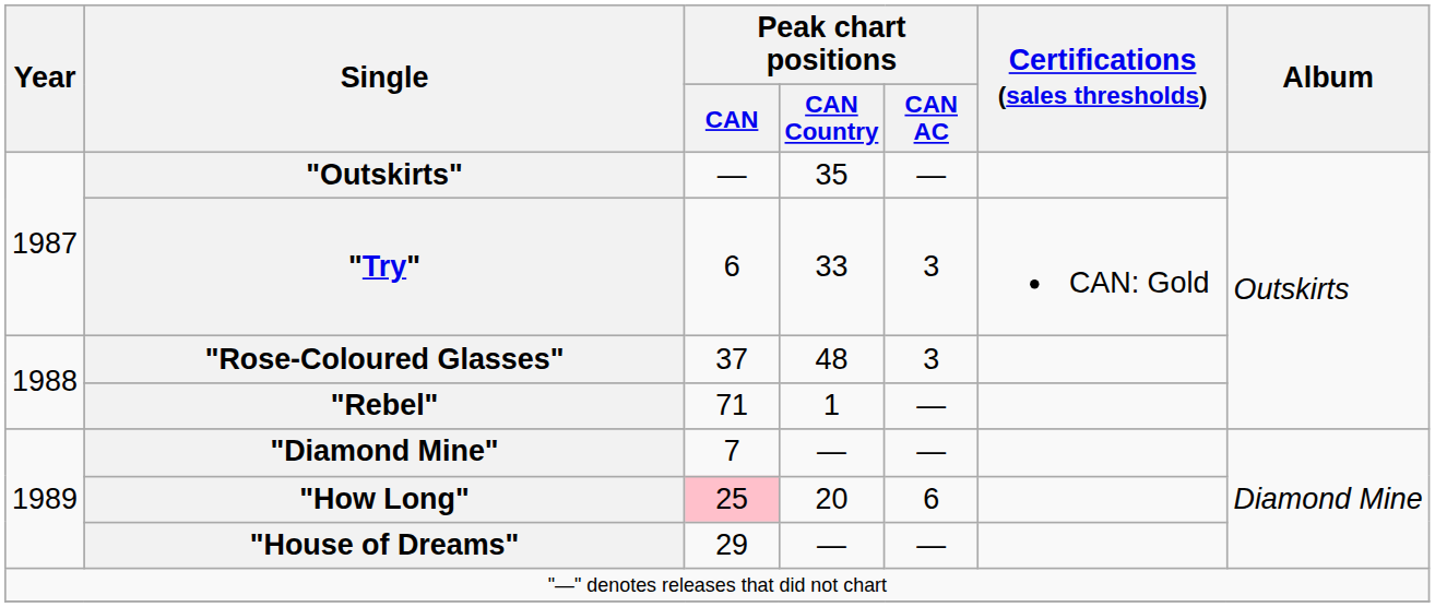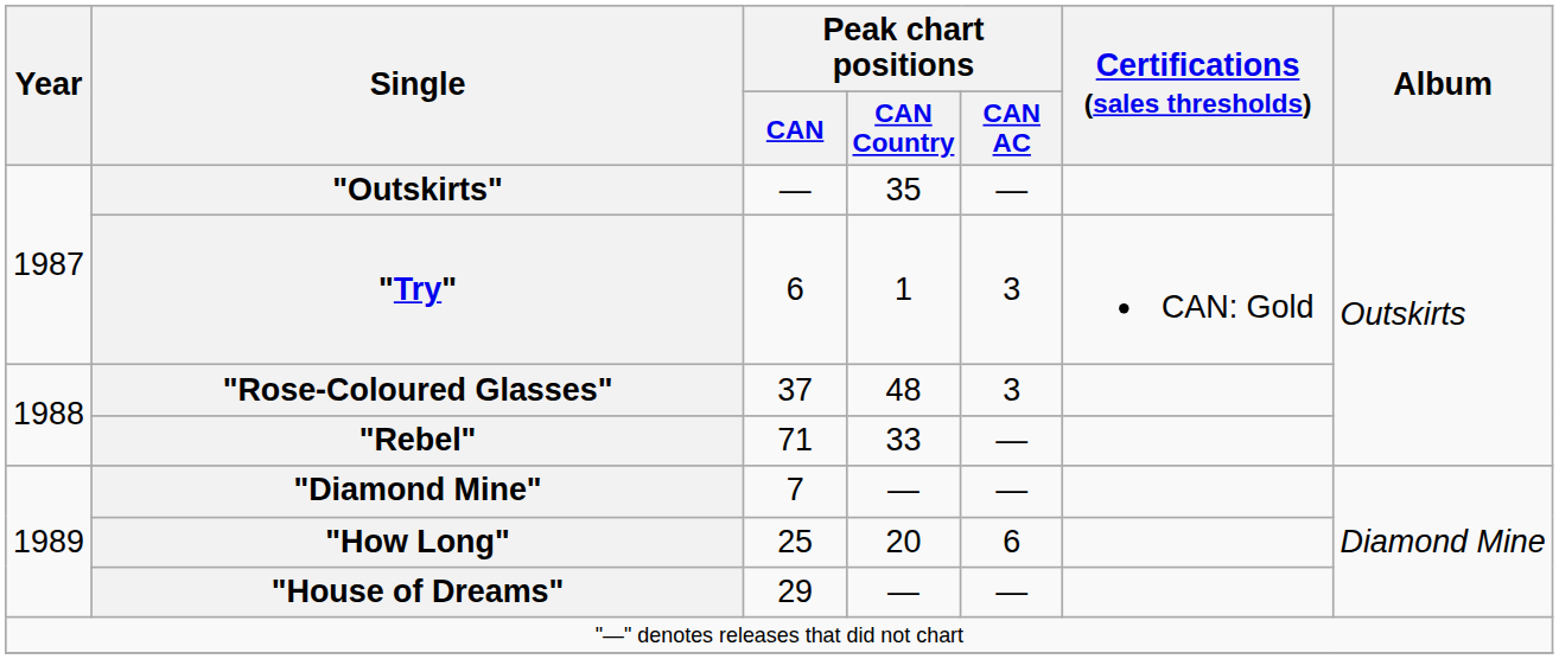"Try" | Peak chart positions / CAN Country: 33 -> 1
"Rebel" | Peak chart positions / CAN Country: 1 -> 33
"How Long" | Peak chart positions / CAN: pink background -> no background
